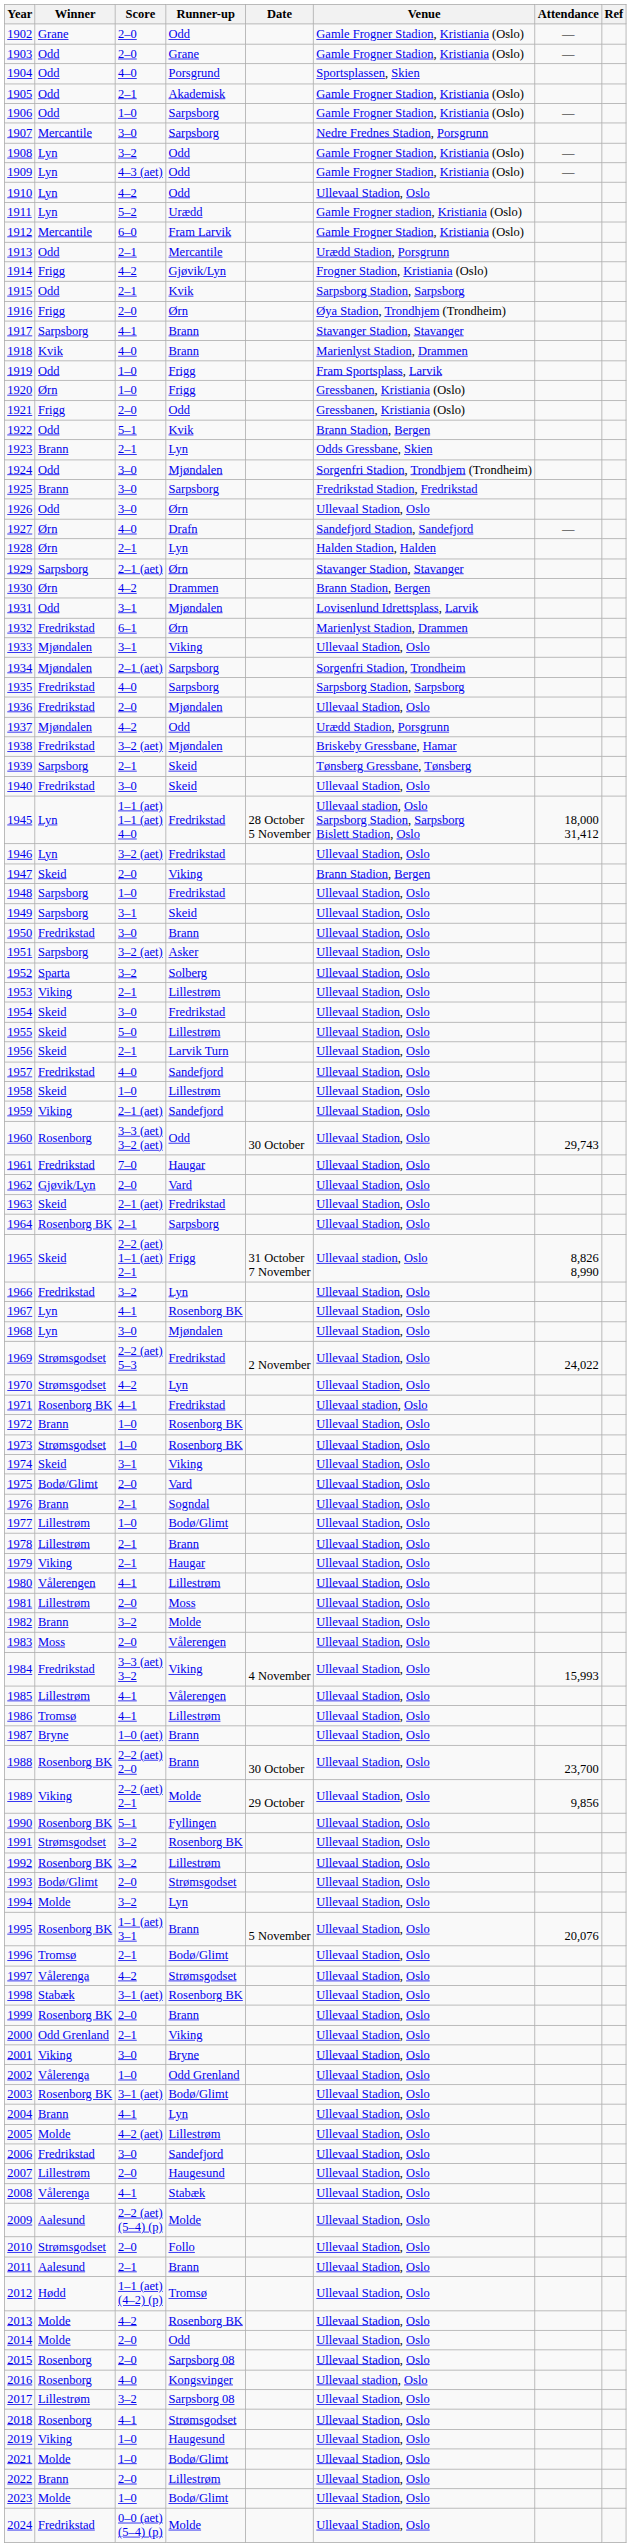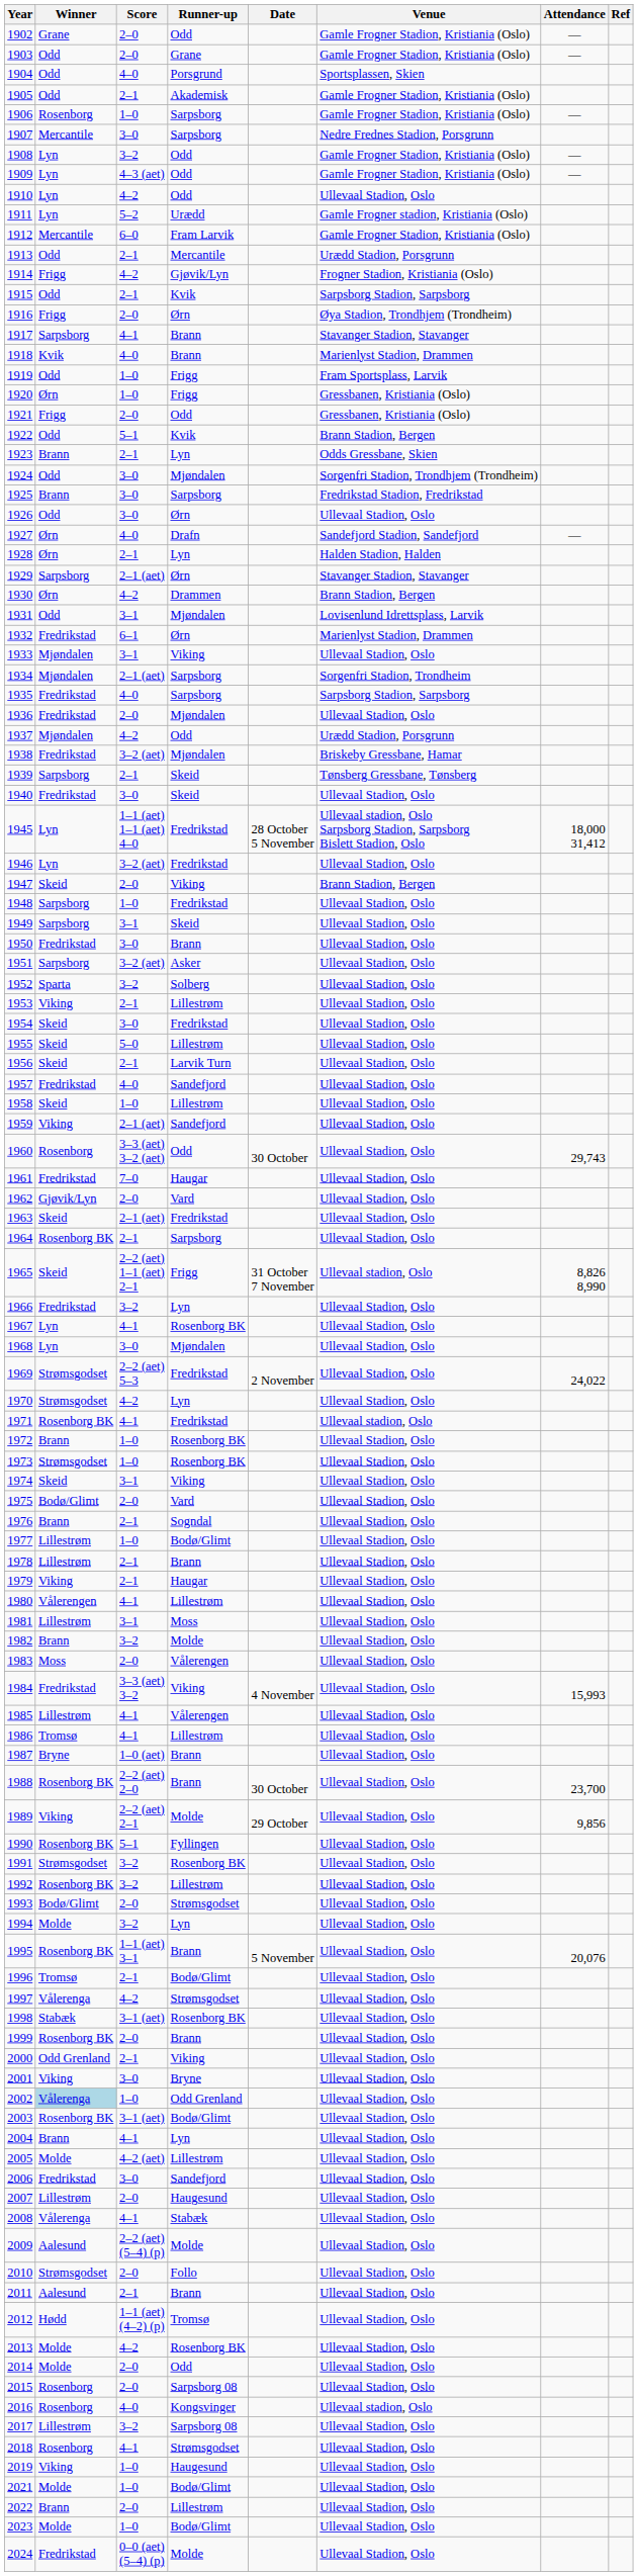1906 | Winner: Odd -> Rosenborg
1981 | Score: 2–0 -> 3–1
2002 | Winner: no background -> lightblue background
